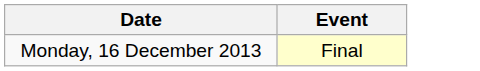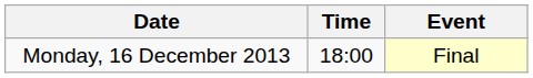+ column: Time | 18:00
